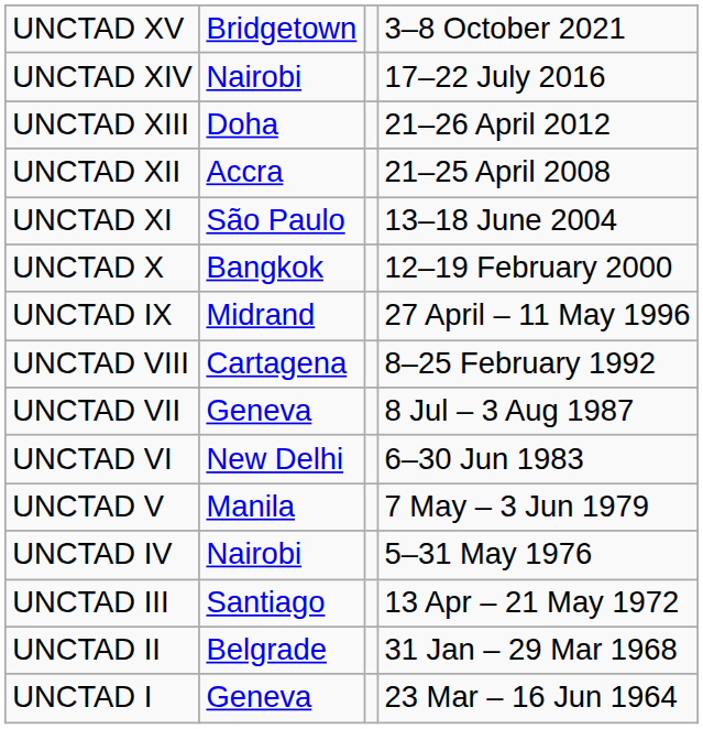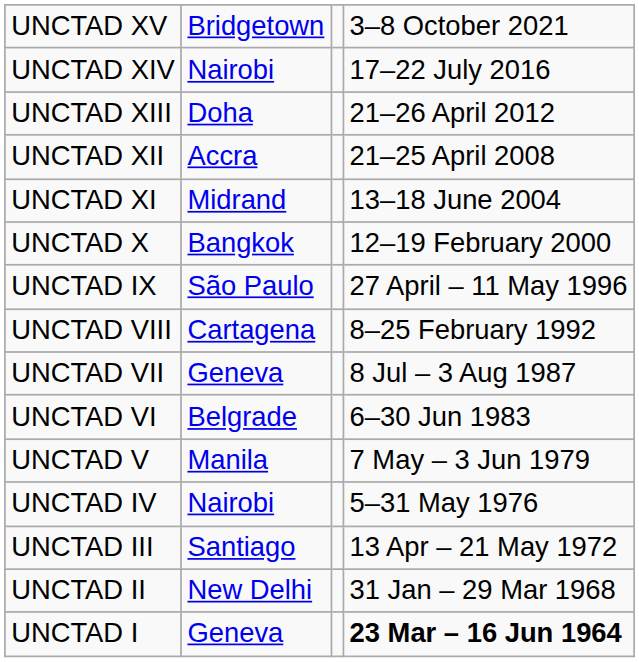UNCTAD XI | column 2: São Paulo -> Midrand
UNCTAD IX | column 2: Midrand -> São Paulo
UNCTAD VI | column 2: New Delhi -> Belgrade
UNCTAD II | column 2: Belgrade -> New Delhi
UNCTAD I | column 4: normal -> bold
